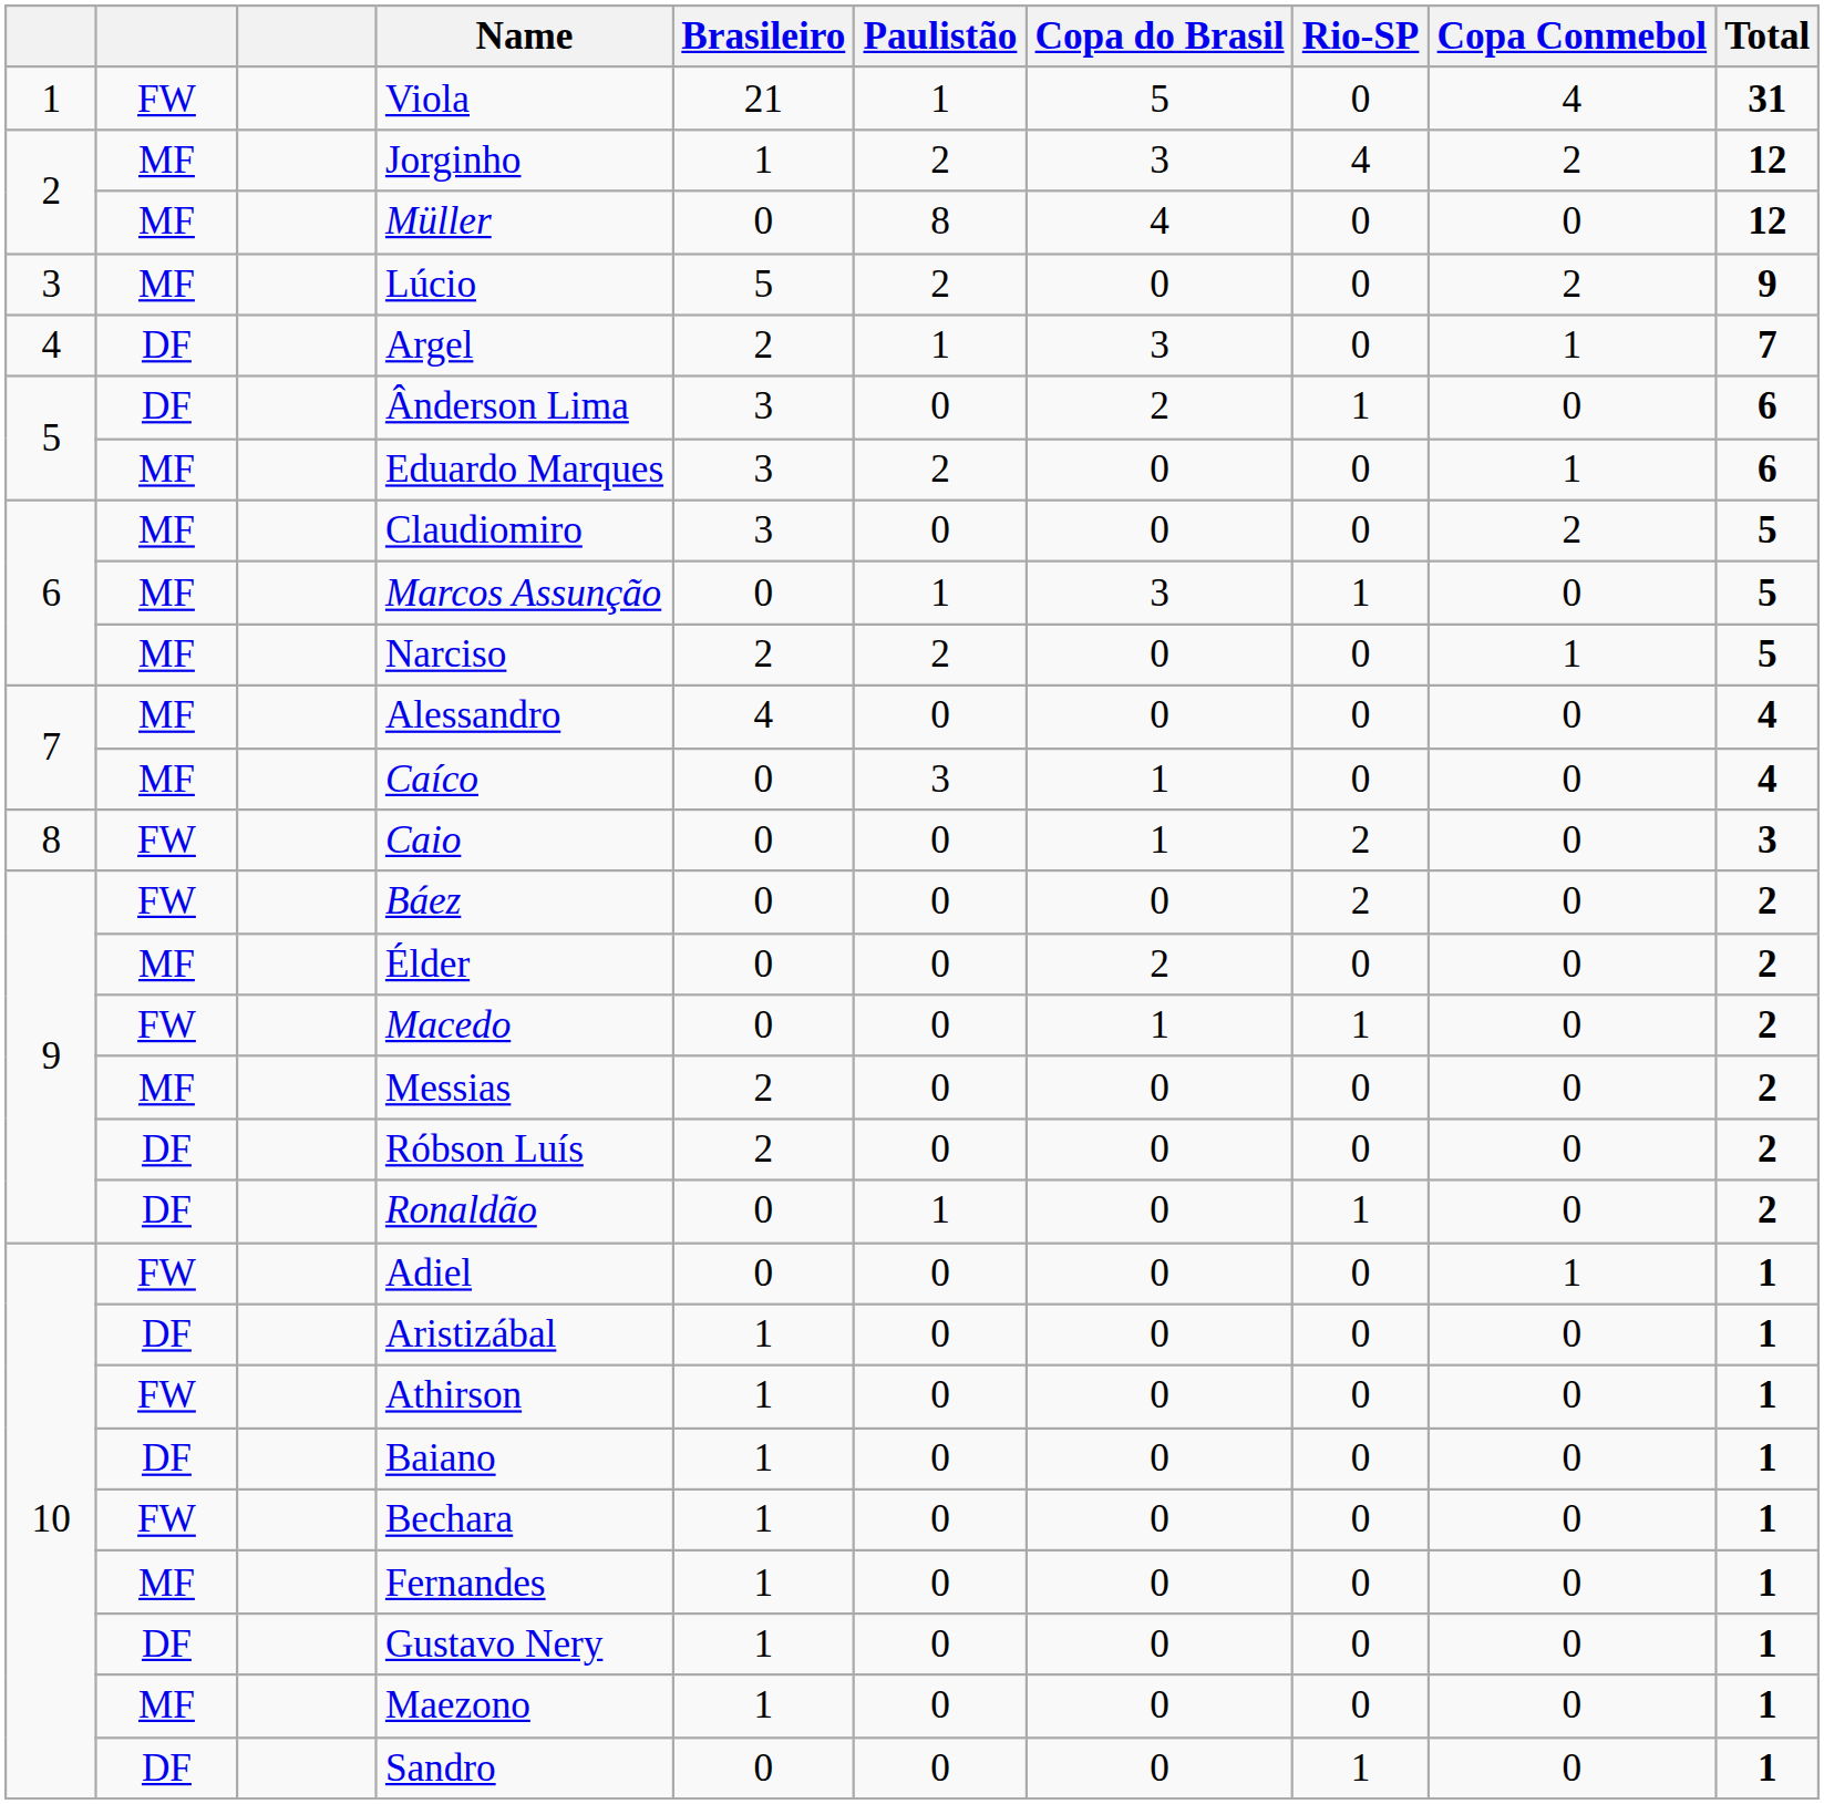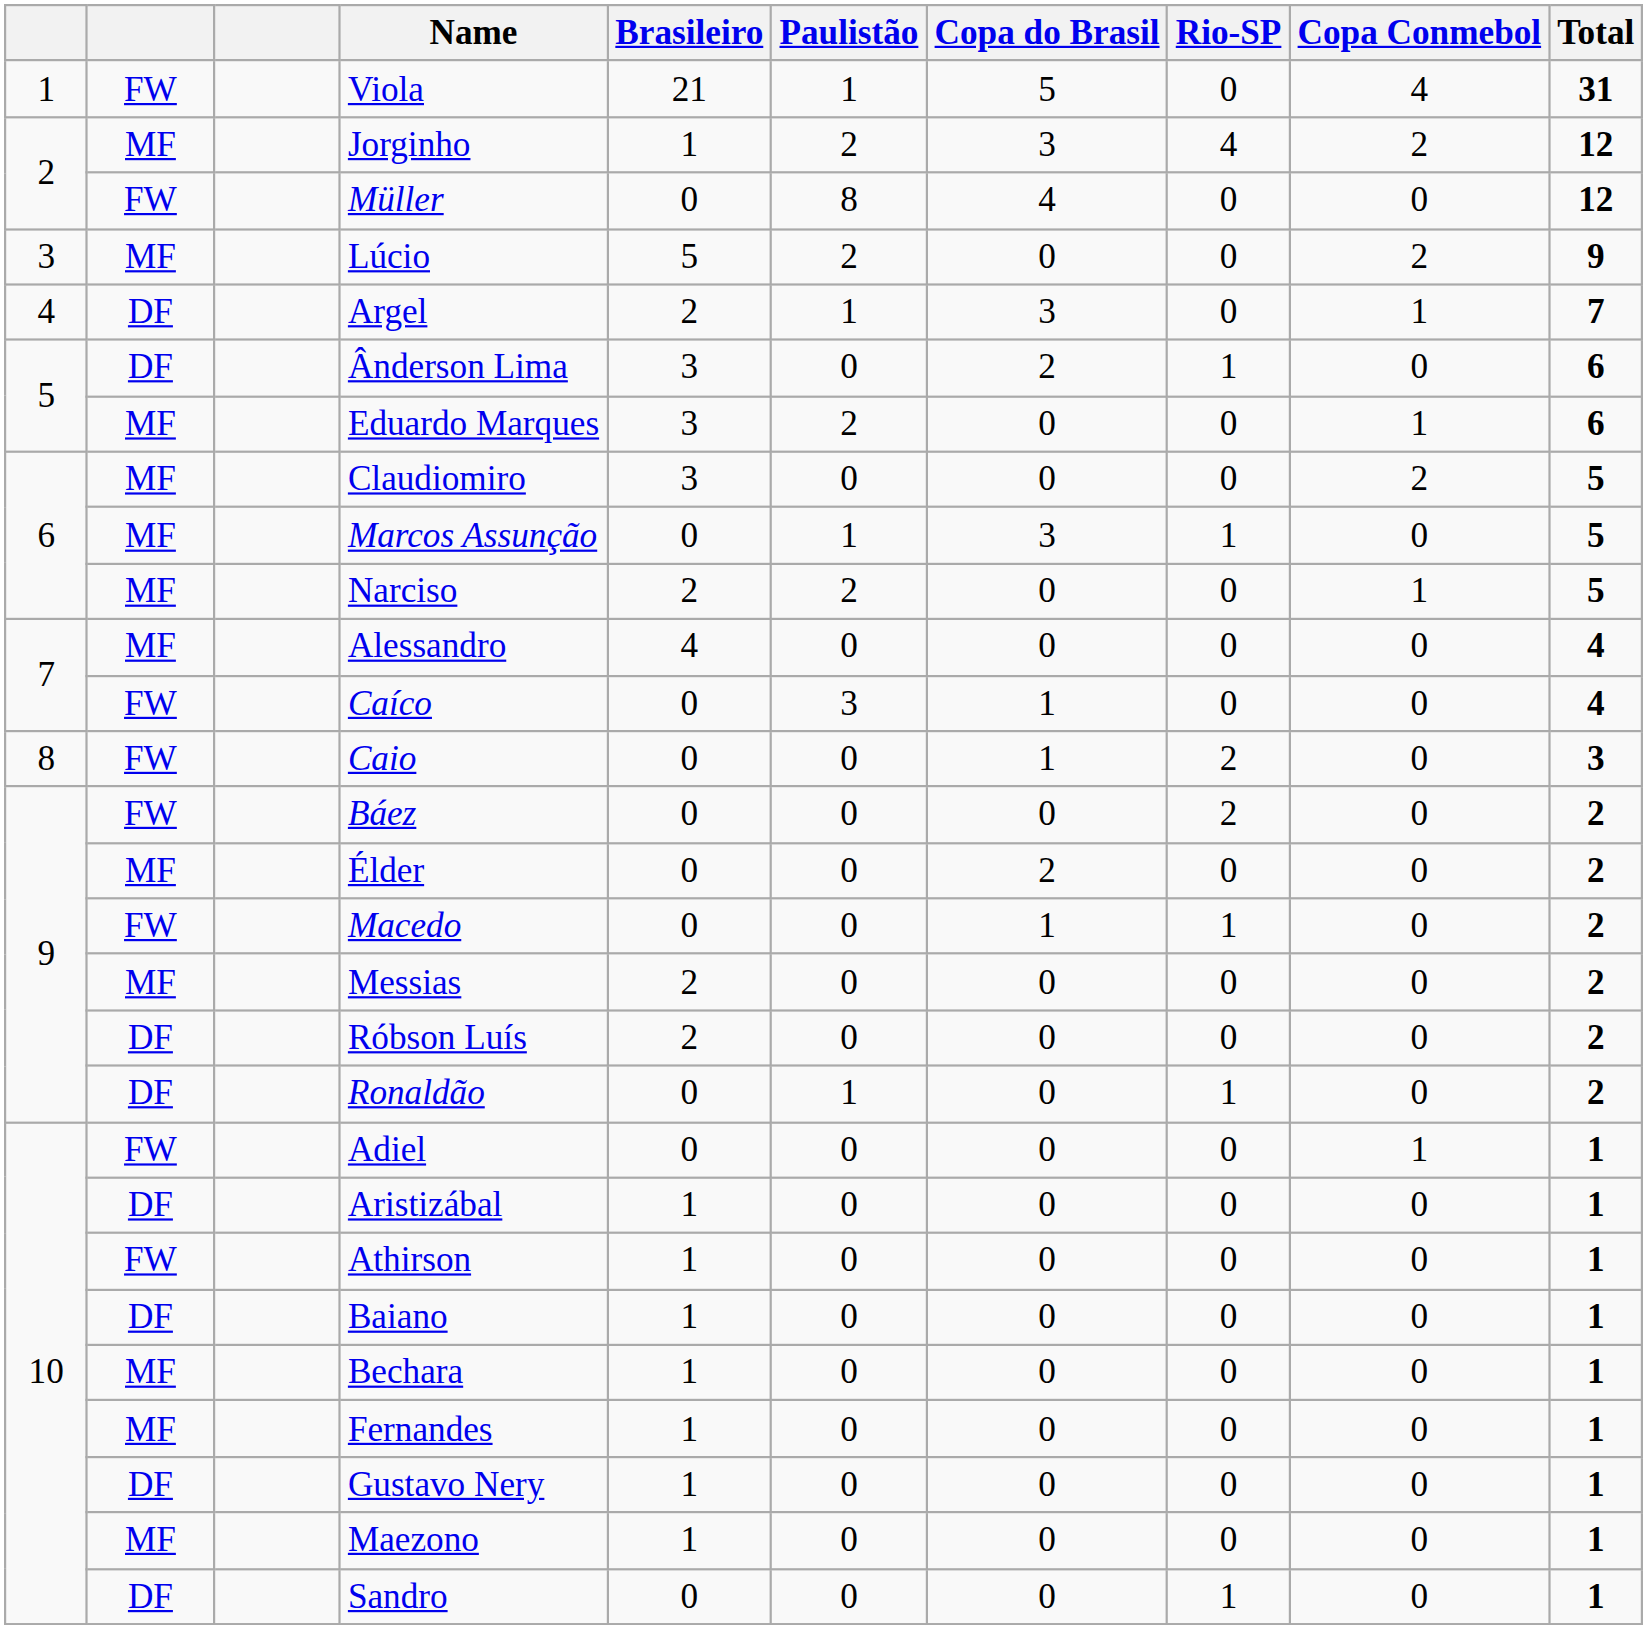Müller | column 2: MF -> FW
Caíco | column 2: MF -> FW
Bechara | column 2: FW -> MF
